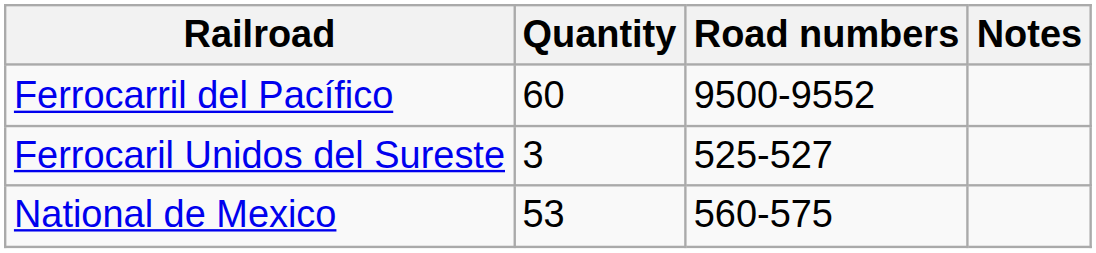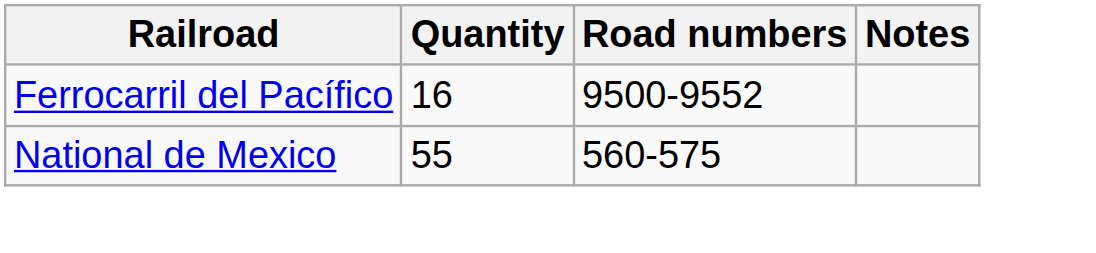Ferrocarril del Pacífico | Quantity: 60 -> 16
- row: Ferrocaril Unidos del Sureste | 3 | 525-527
National de Mexico | Quantity: 53 -> 55
